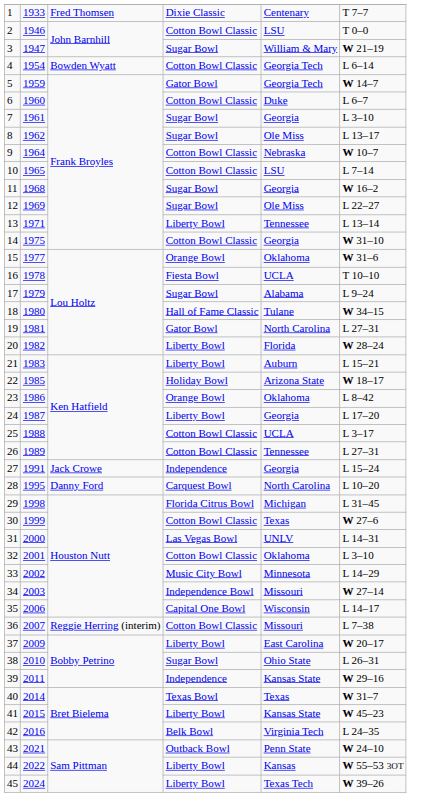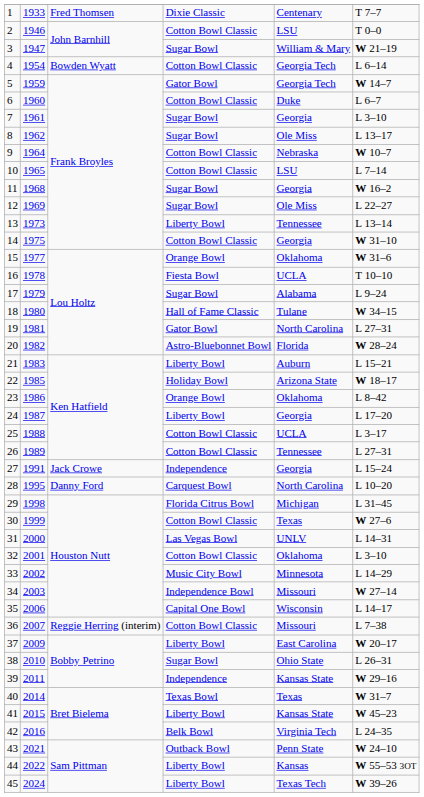13 | column 2: 1971 -> 1973
20 | column 4: Liberty Bowl -> Astro-Bluebonnet Bowl
